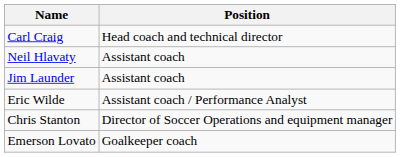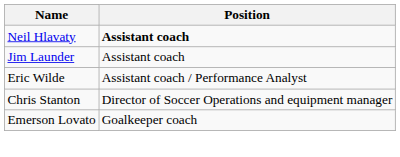- row: Carl Craig | Head coach and technical director
Neil Hlavaty | Position: normal -> bold
